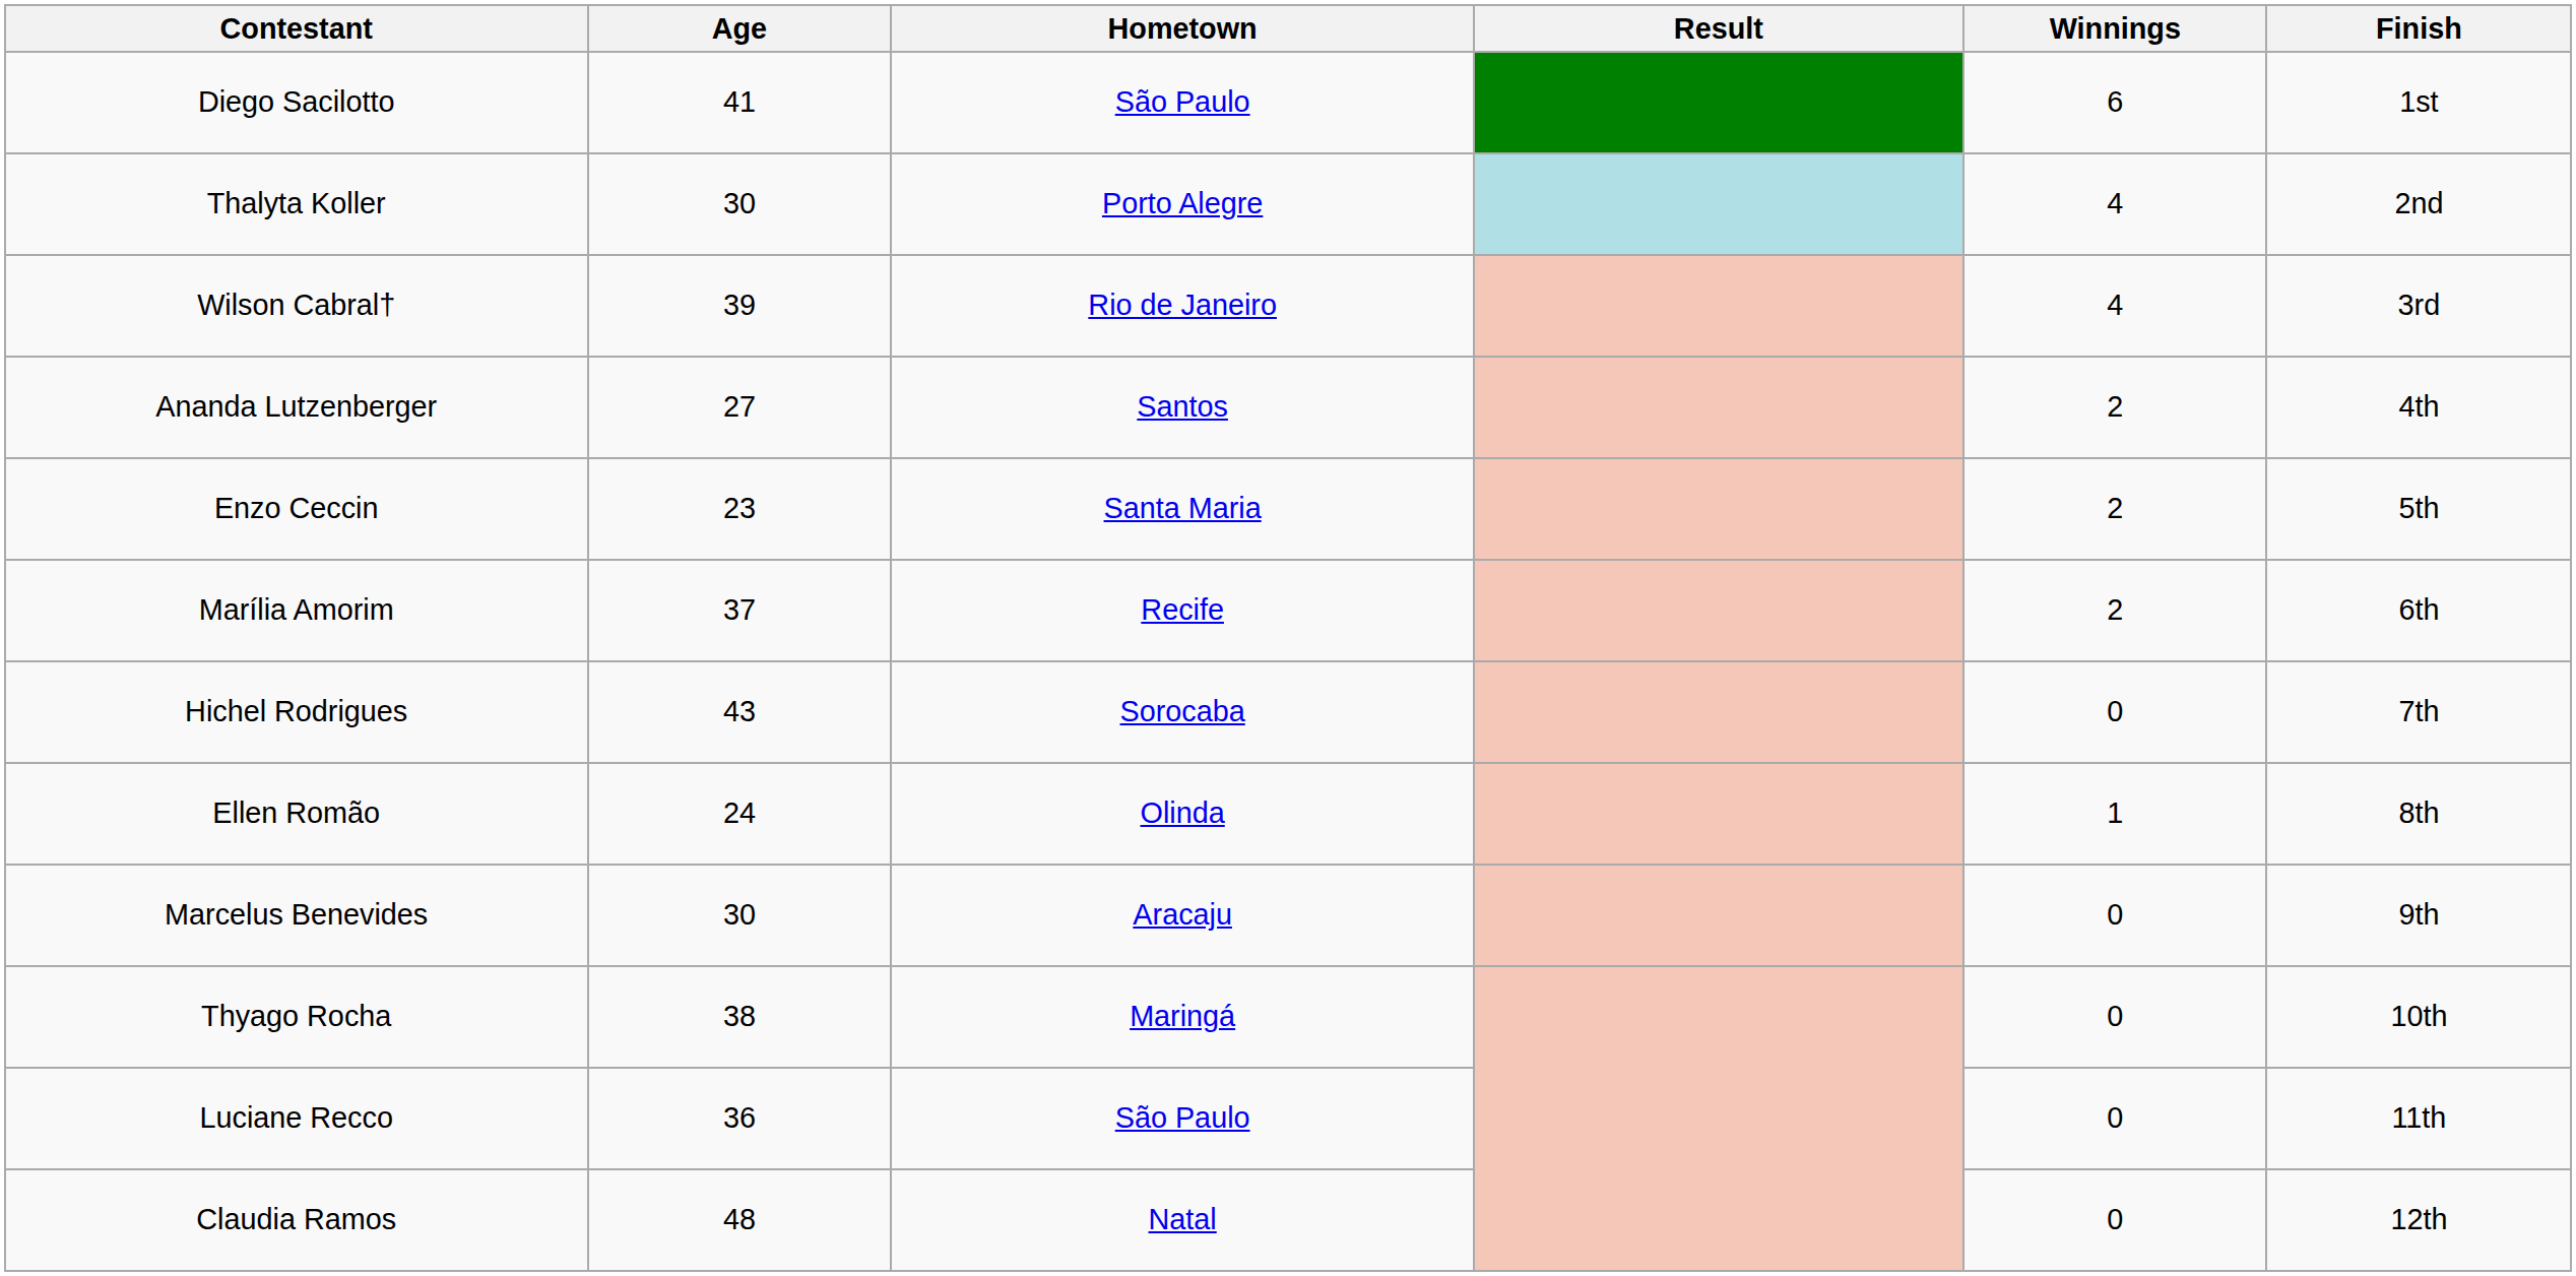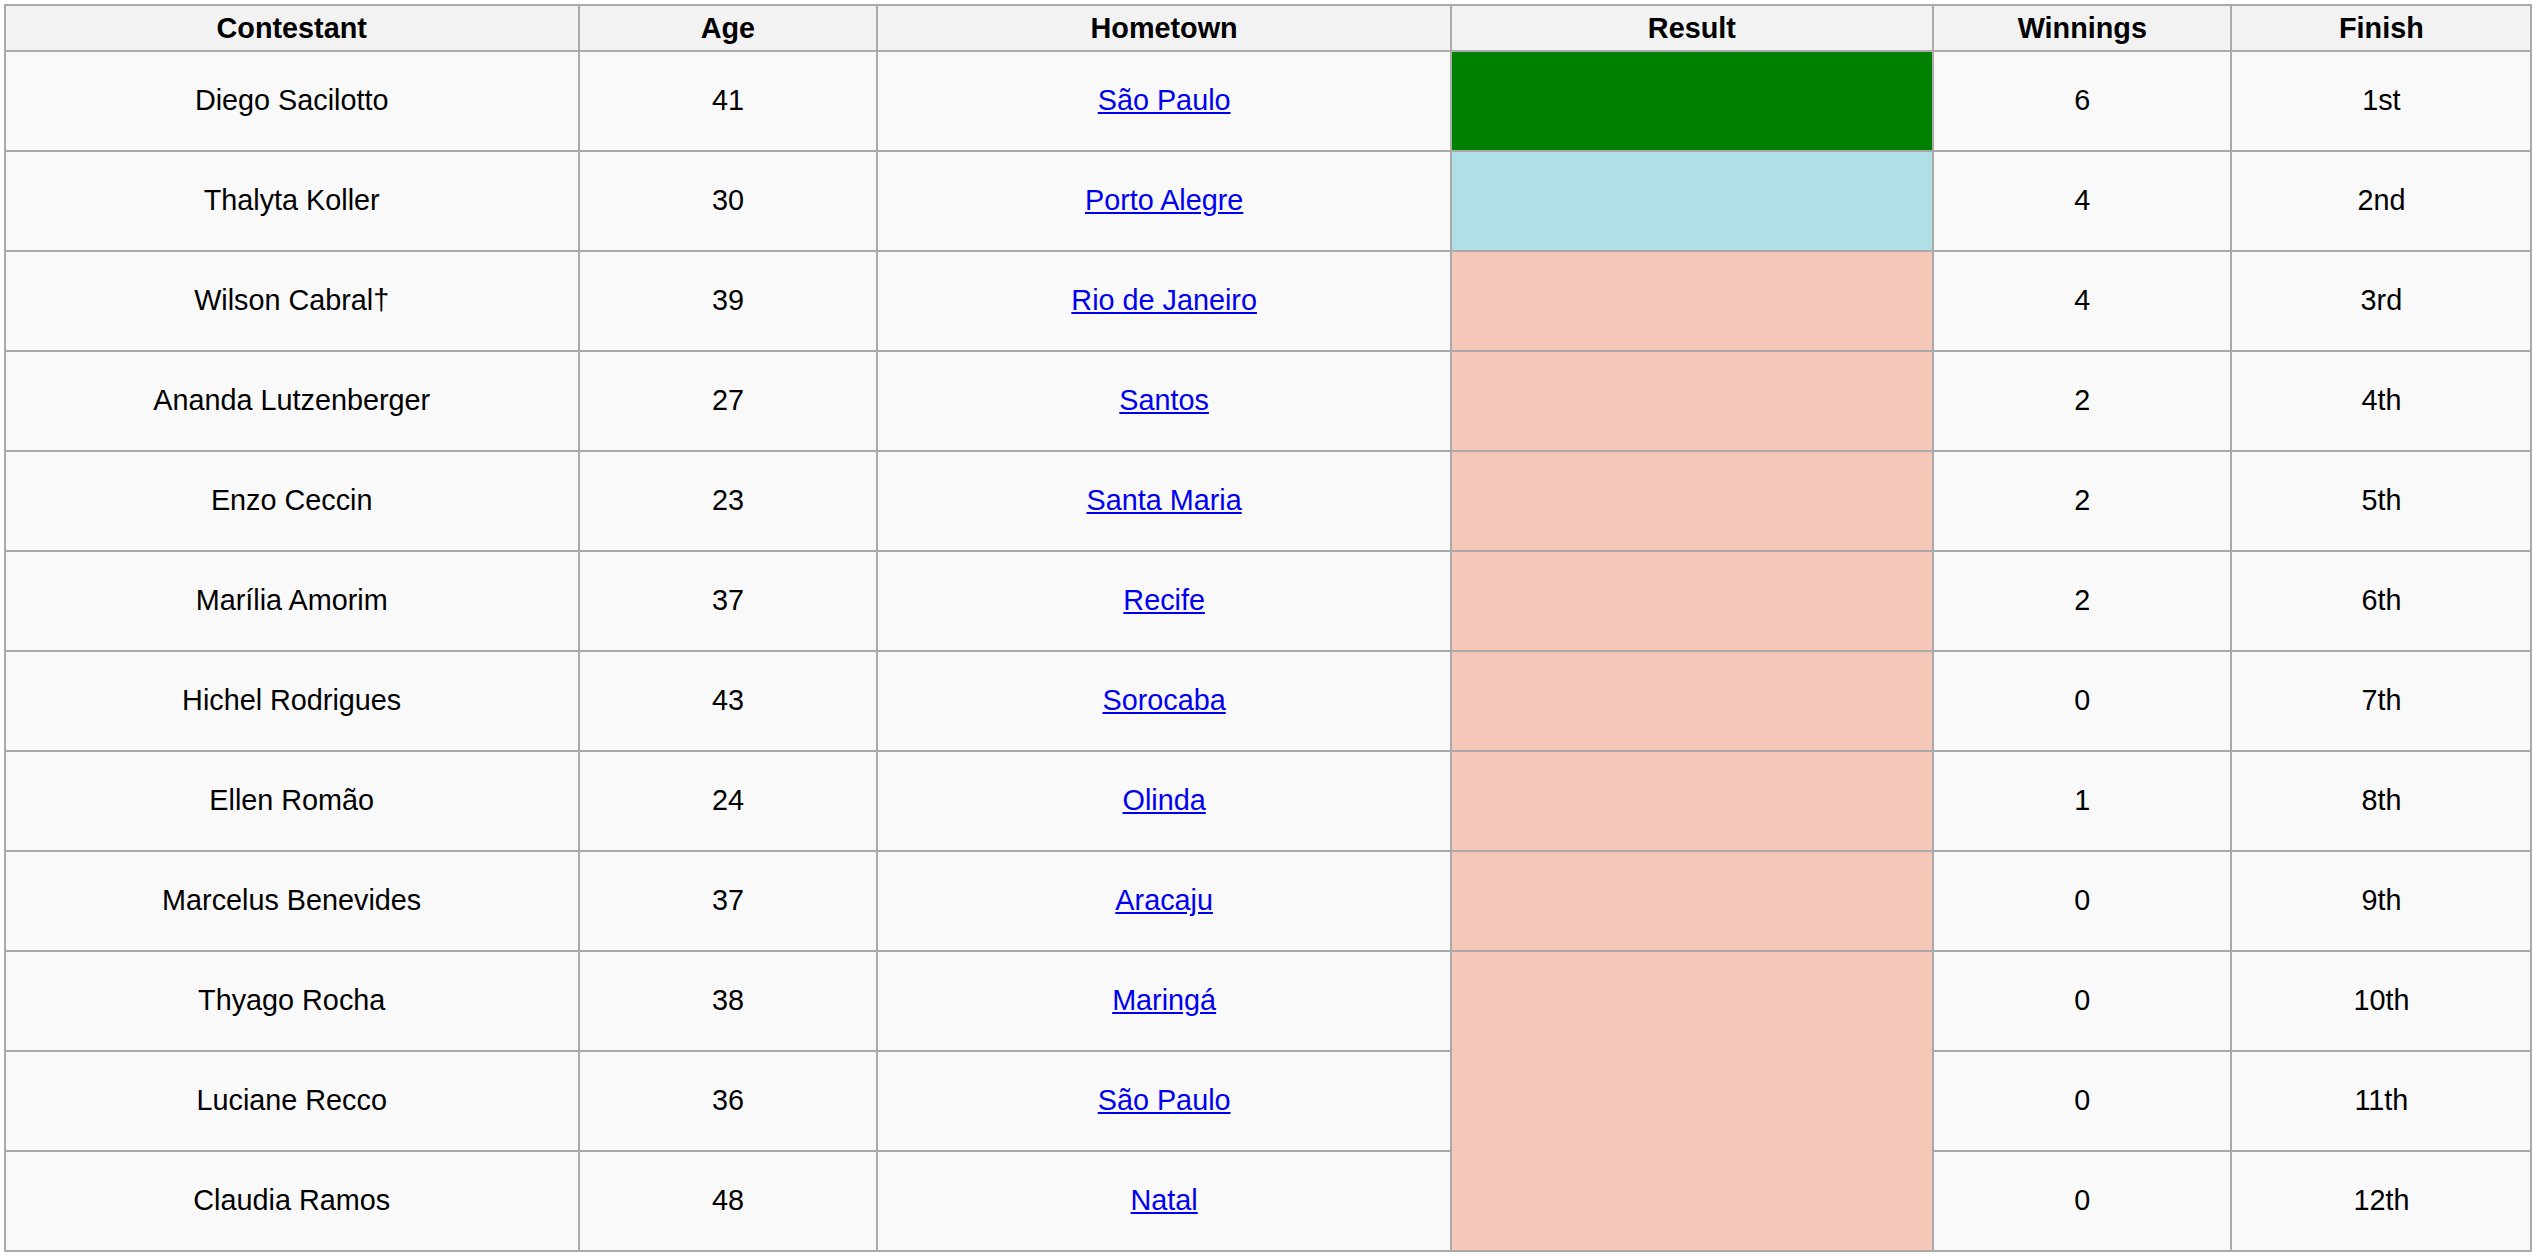Marcelus Benevides | Age: 30 -> 37
